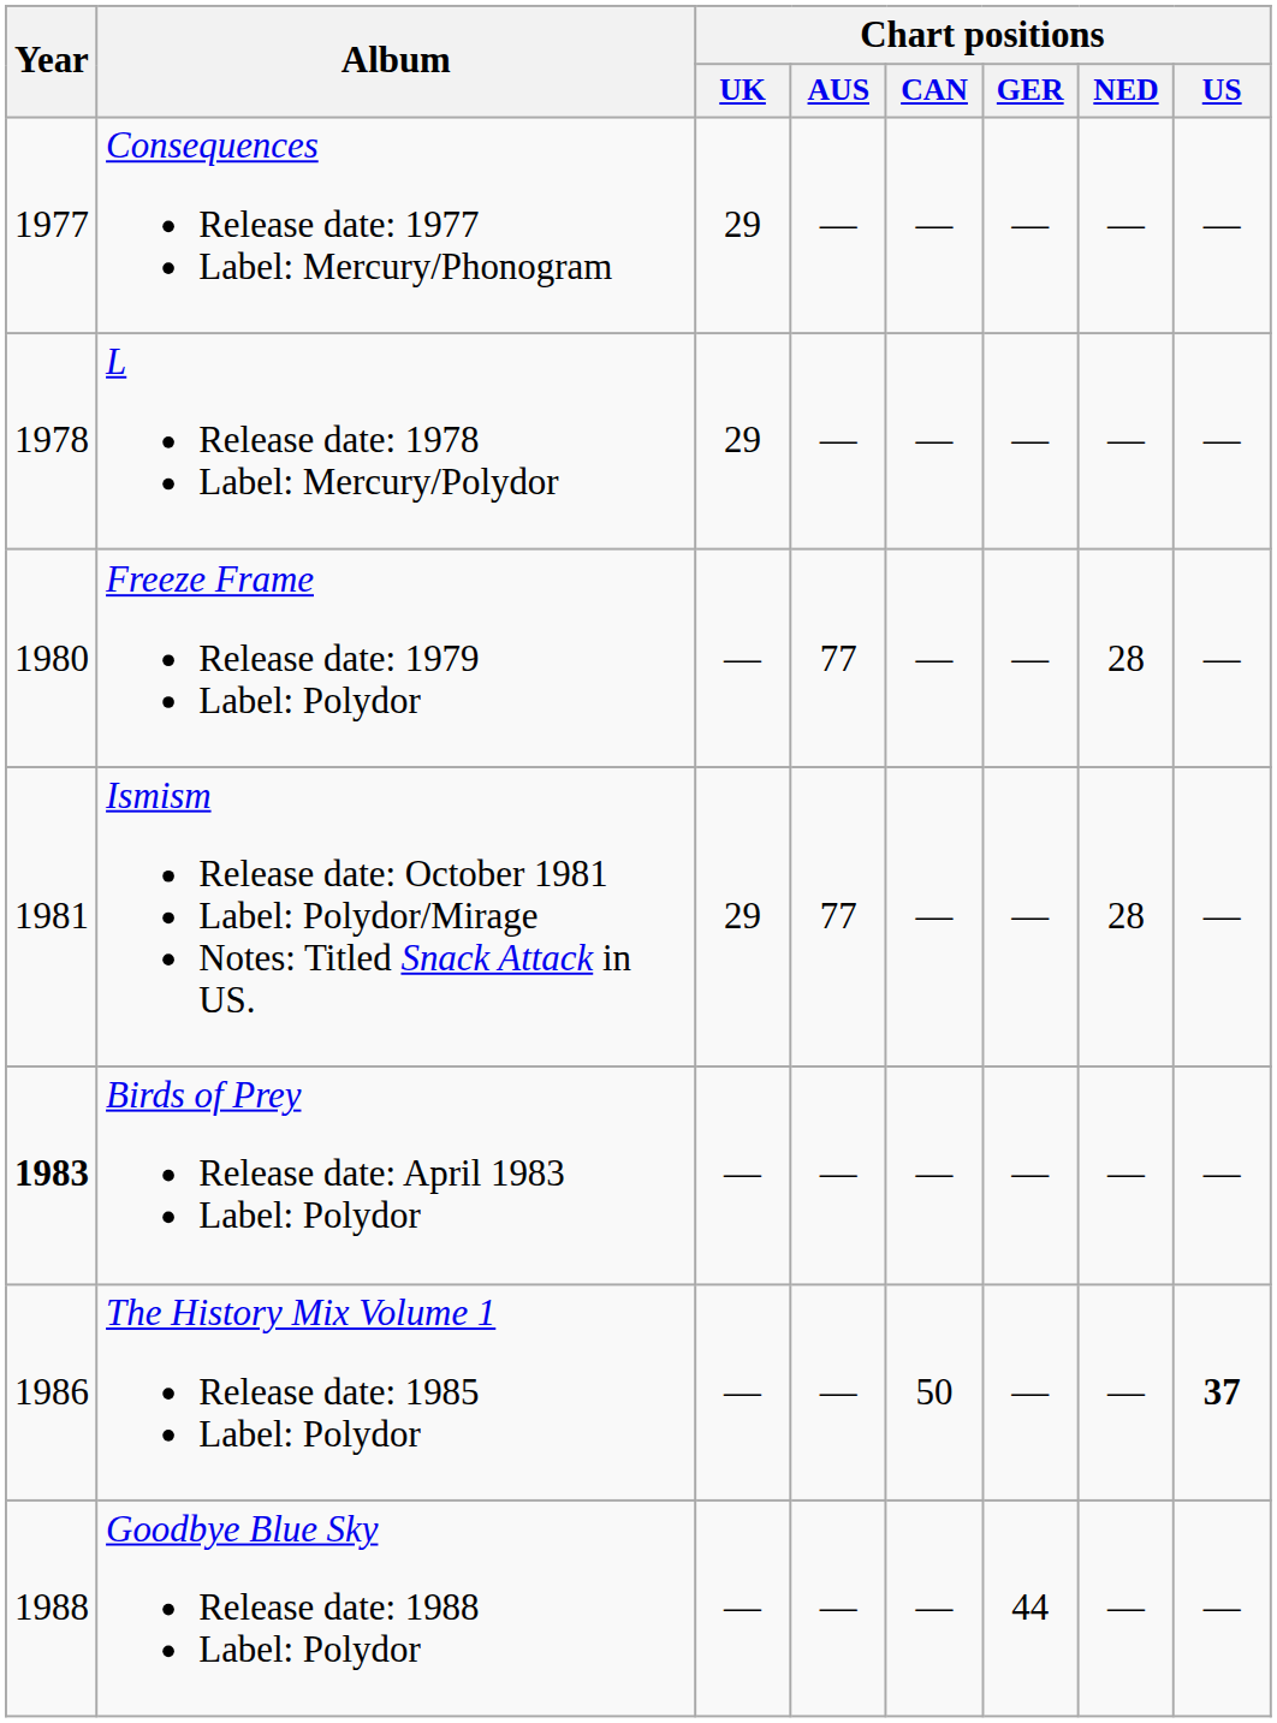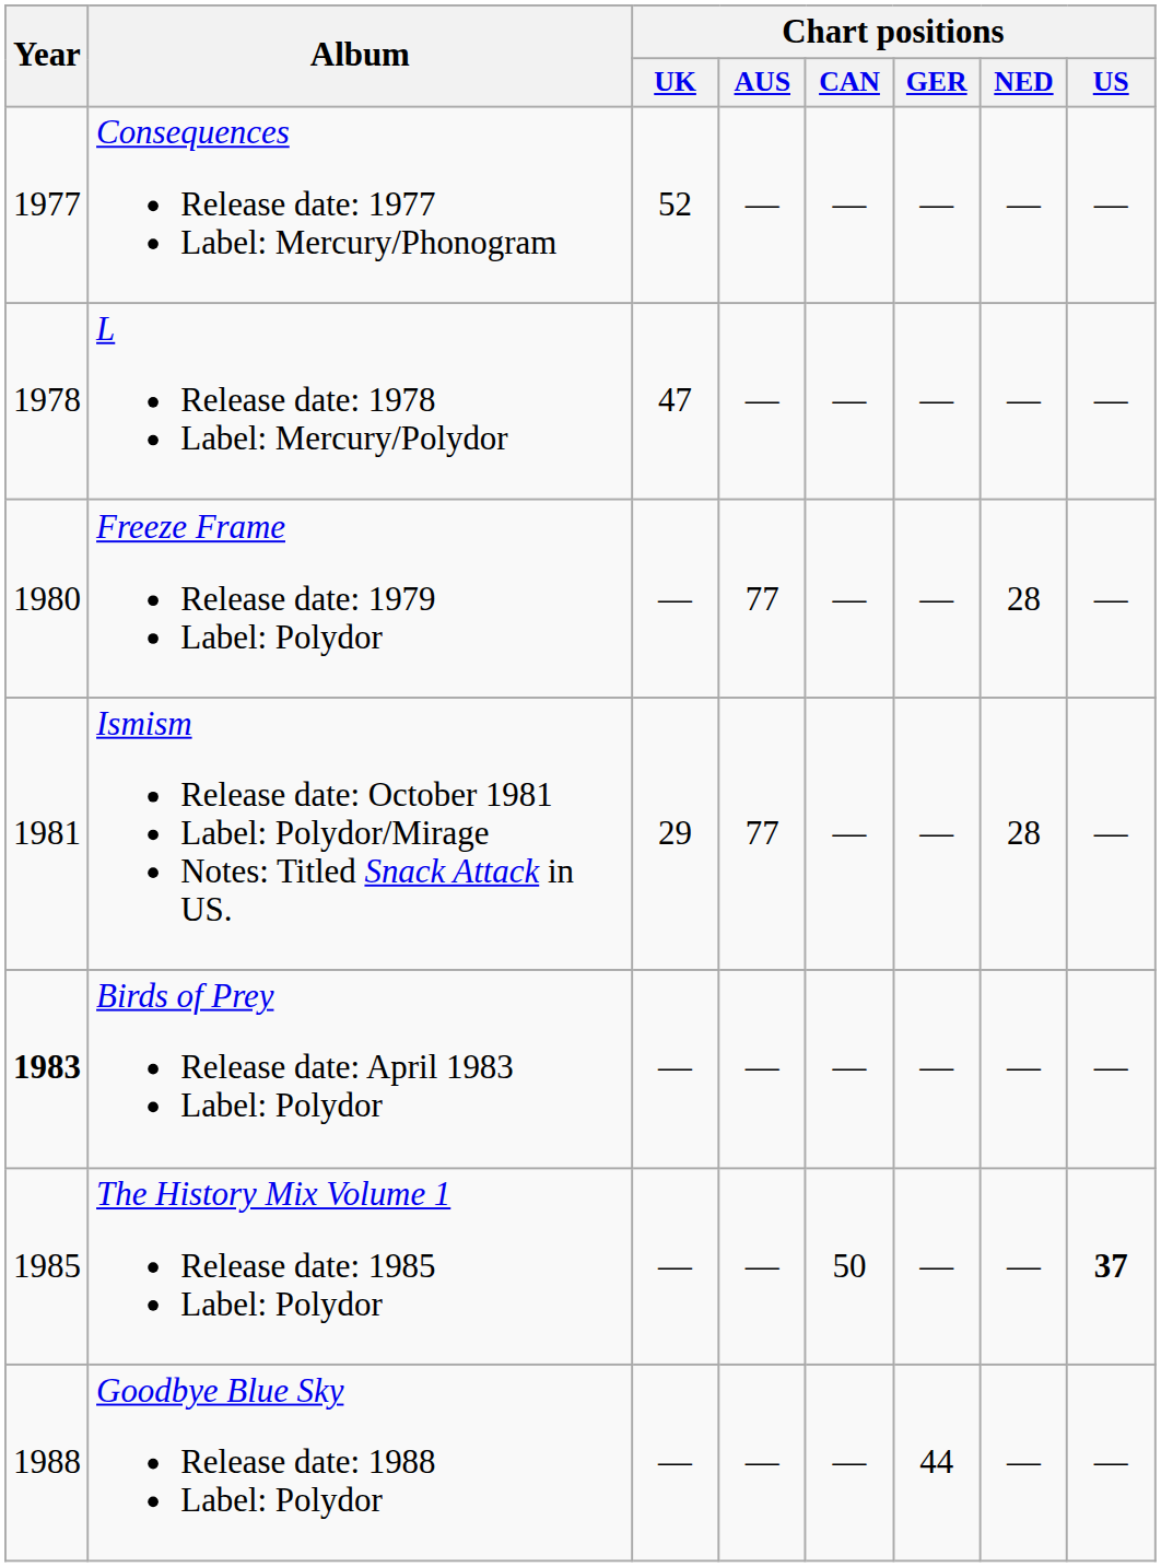Consequences Release date: 1977 Label: Mercury/Phonogram | Chart positions / UK: 29 -> 52
L Release date: 1978 Label: Mercury/Polydor | Chart positions / UK: 29 -> 47
The History Mix Volume 1 Release date: 1985 Label: Polydor | Year: 1986 -> 1985
